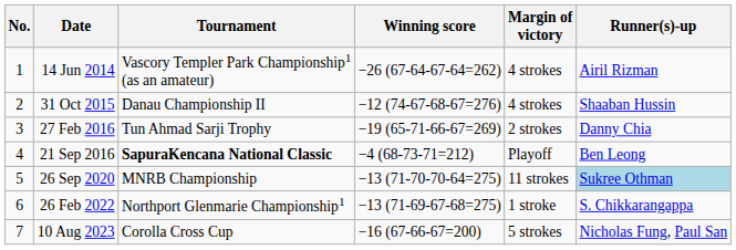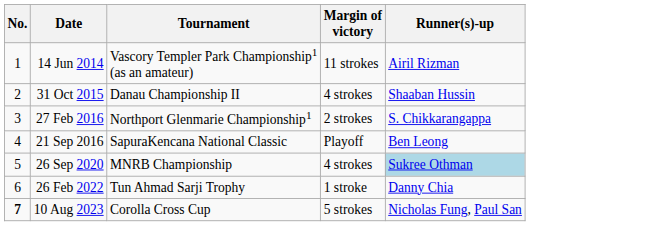- column: Winning score | −26 (67-64-67-64=262) | −12 (74-67-68-67=276) | −19 (65-71-66-67=269) | −4 (68-73-71=212) | −13 (71-70-70-64=275) | −13 (71-69-67-68=275) | −16 (67-66-67=200)
14 Jun 2014 | Margin of victory: 4 strokes -> 11 strokes
27 Feb 2016 | Tournament: Tun Ahmad Sarji Trophy -> Northport Glenmarie Championship1
27 Feb 2016 | Runner(s)-up: Danny Chia -> S. Chikkarangappa
21 Sep 2016 | Tournament: bold -> normal
26 Sep 2020 | Margin of victory: 11 strokes -> 4 strokes
26 Feb 2022 | Tournament: Northport Glenmarie Championship1 -> Tun Ahmad Sarji Trophy
26 Feb 2022 | Runner(s)-up: S. Chikkarangappa -> Danny Chia
10 Aug 2023 | No.: normal -> bold
